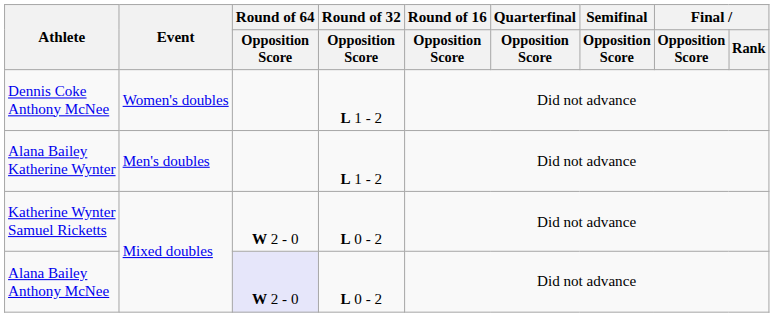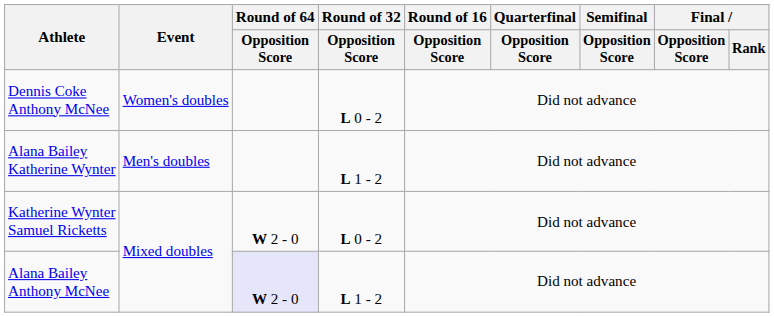Dennis Coke Anthony McNee | Round of 32 / Opposition Score: L 1 - 2 -> L 0 - 2
Alana Bailey Anthony McNee | Round of 32 / Opposition Score: L 0 - 2 -> L 1 - 2
